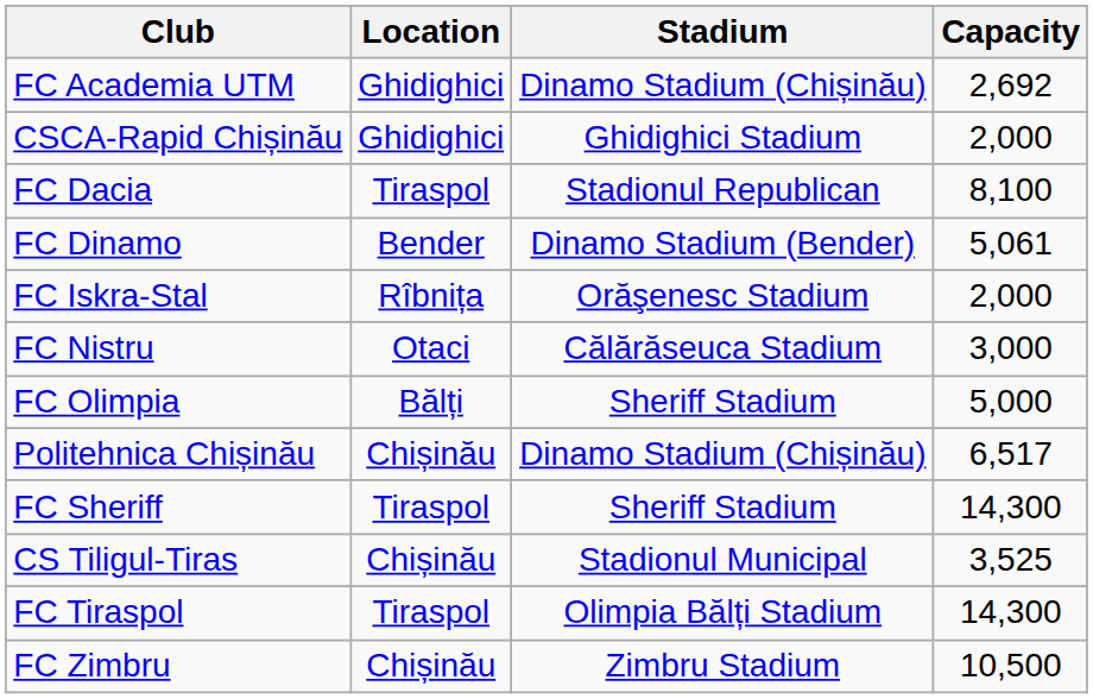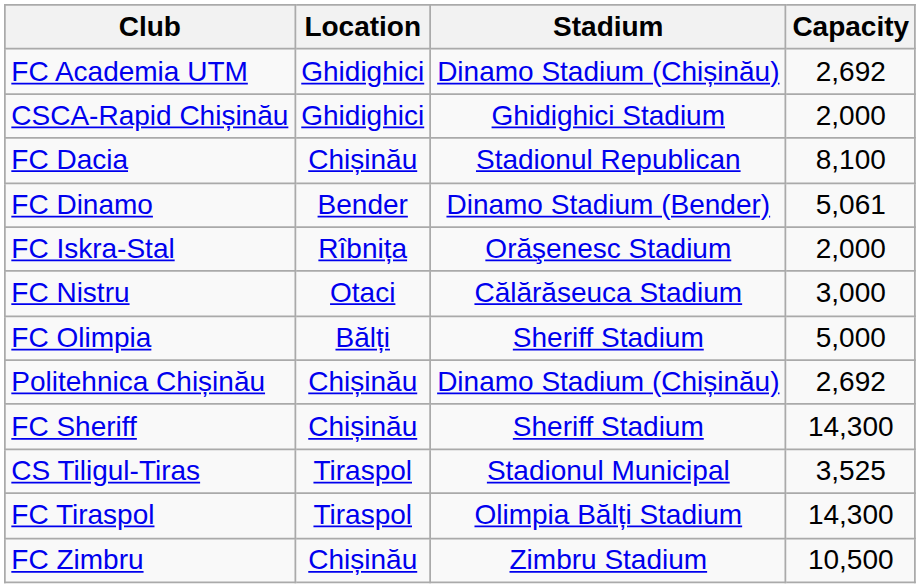FC Dacia | Location: Tiraspol -> Chișinău
Politehnica Chișinău | Capacity: 6,517 -> 2,692
FC Sheriff | Location: Tiraspol -> Chișinău
CS Tiligul-Tiras | Location: Chișinău -> Tiraspol
